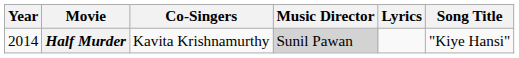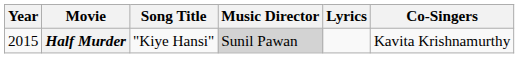columns swapped: Song Title <-> Co-Singers
Half Murder | Year: 2014 -> 2015
